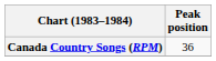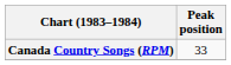Canada Country Songs (RPM) | Peak position: 36 -> 33
